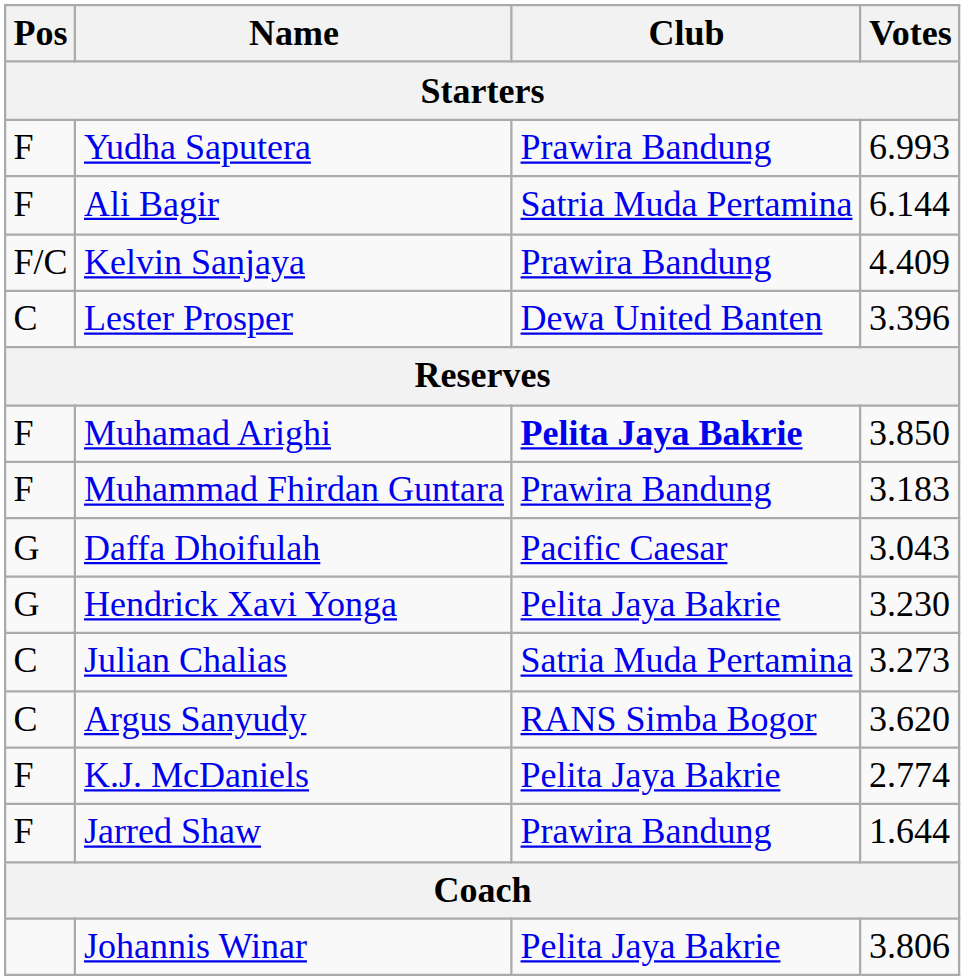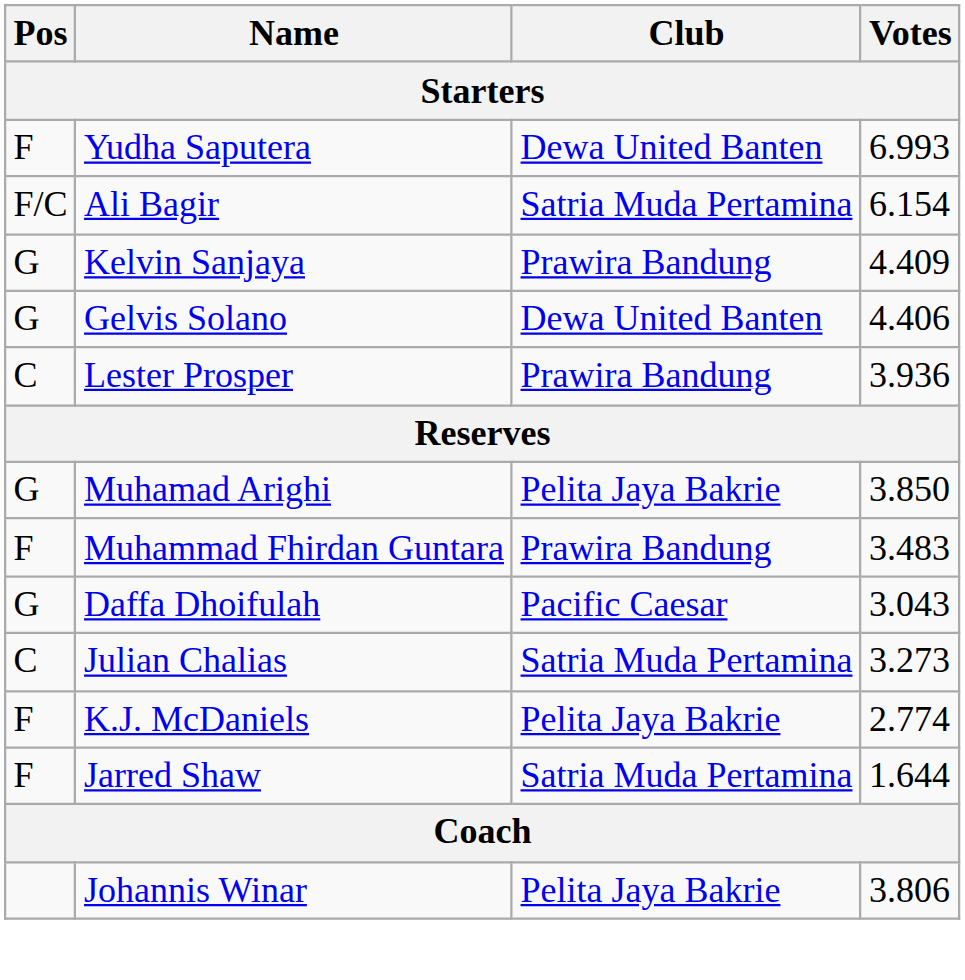Yudha Saputera | Club: Prawira Bandung -> Dewa United Banten
Ali Bagir | Pos: F -> F/C
Ali Bagir | Votes: 6.144 -> 6.154
Kelvin Sanjaya | Pos: F/C -> G
+ row: G | Gelvis Solano | Dewa United Banten | 4.406
Lester Prosper | Club: Dewa United Banten -> Prawira Bandung
Lester Prosper | Votes: 3.396 -> 3.936
Muhamad Arighi | Pos: F -> G
Muhamad Arighi | Club: bold -> normal
Muhammad Fhirdan Guntara | Votes: 3.183 -> 3.483
- row: G | Hendrick Xavi Yonga | Pelita Jaya Bakrie | 3.230
- row: C | Argus Sanyudy | RANS Simba Bogor | 3.620
Jarred Shaw | Club: Prawira Bandung -> Satria Muda Pertamina
